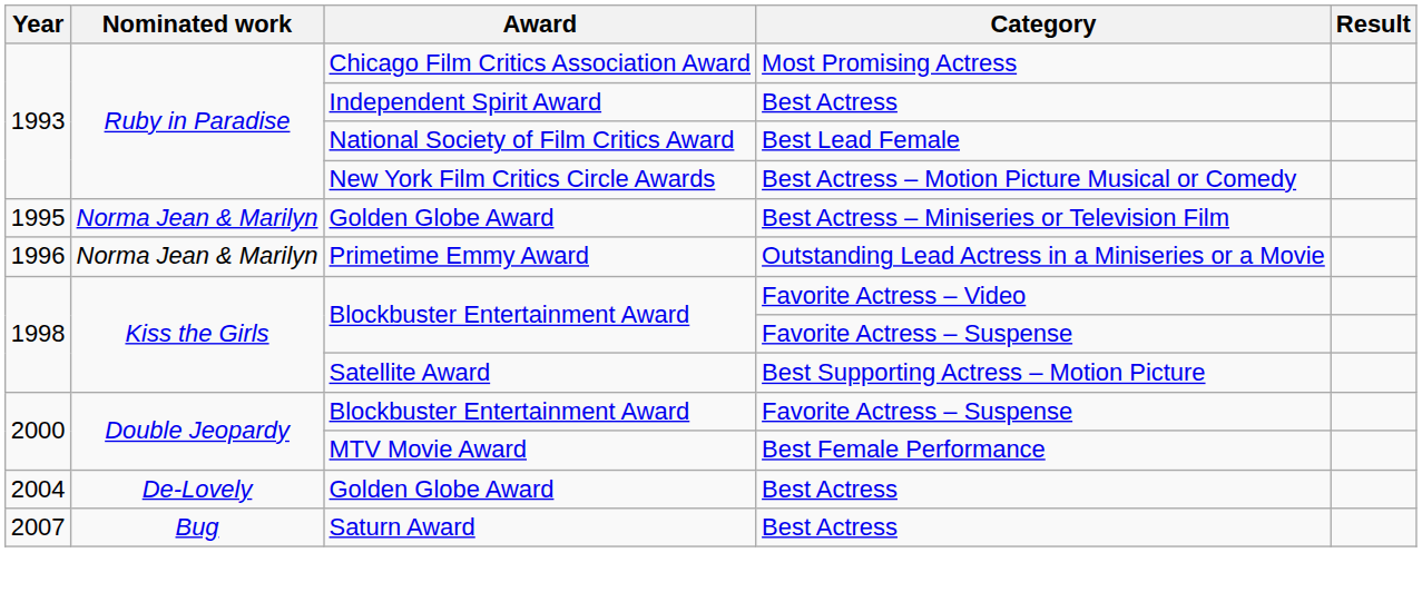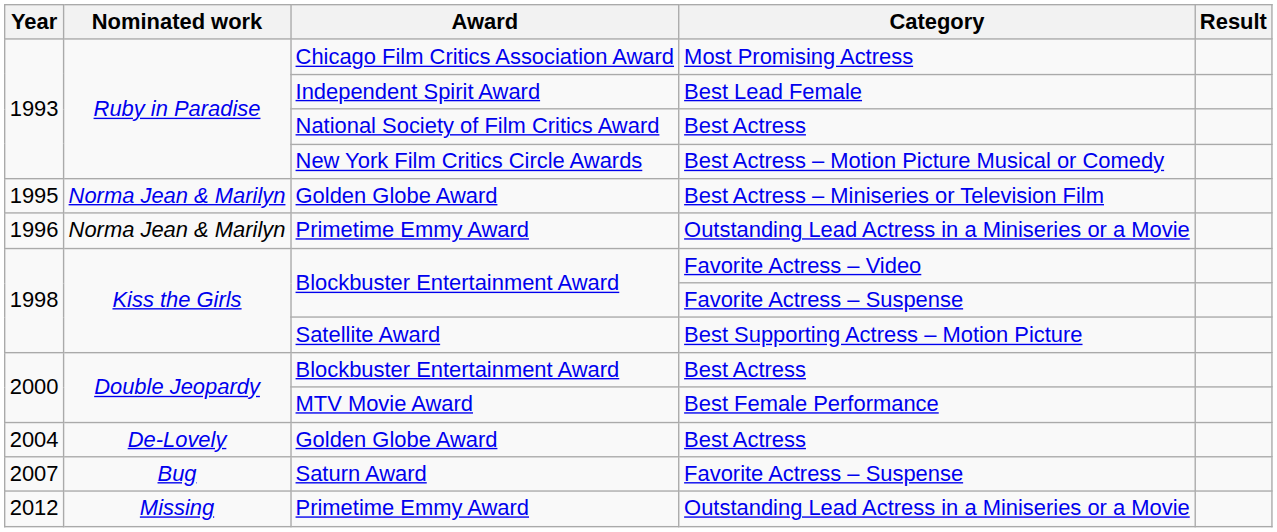Independent Spirit Award | Category: Best Actress -> Best Lead Female
National Society of Film Critics Award | Category: Best Lead Female -> Best Actress
2000 / Blockbuster Entertainment Award | Category: Favorite Actress – Suspense -> Best Actress
Saturn Award | Category: Best Actress -> Favorite Actress – Suspense
+ row: 2012 | Missing | Primetime Emmy Award | Outstanding Lead Actress in a Miniseries or a Movie
